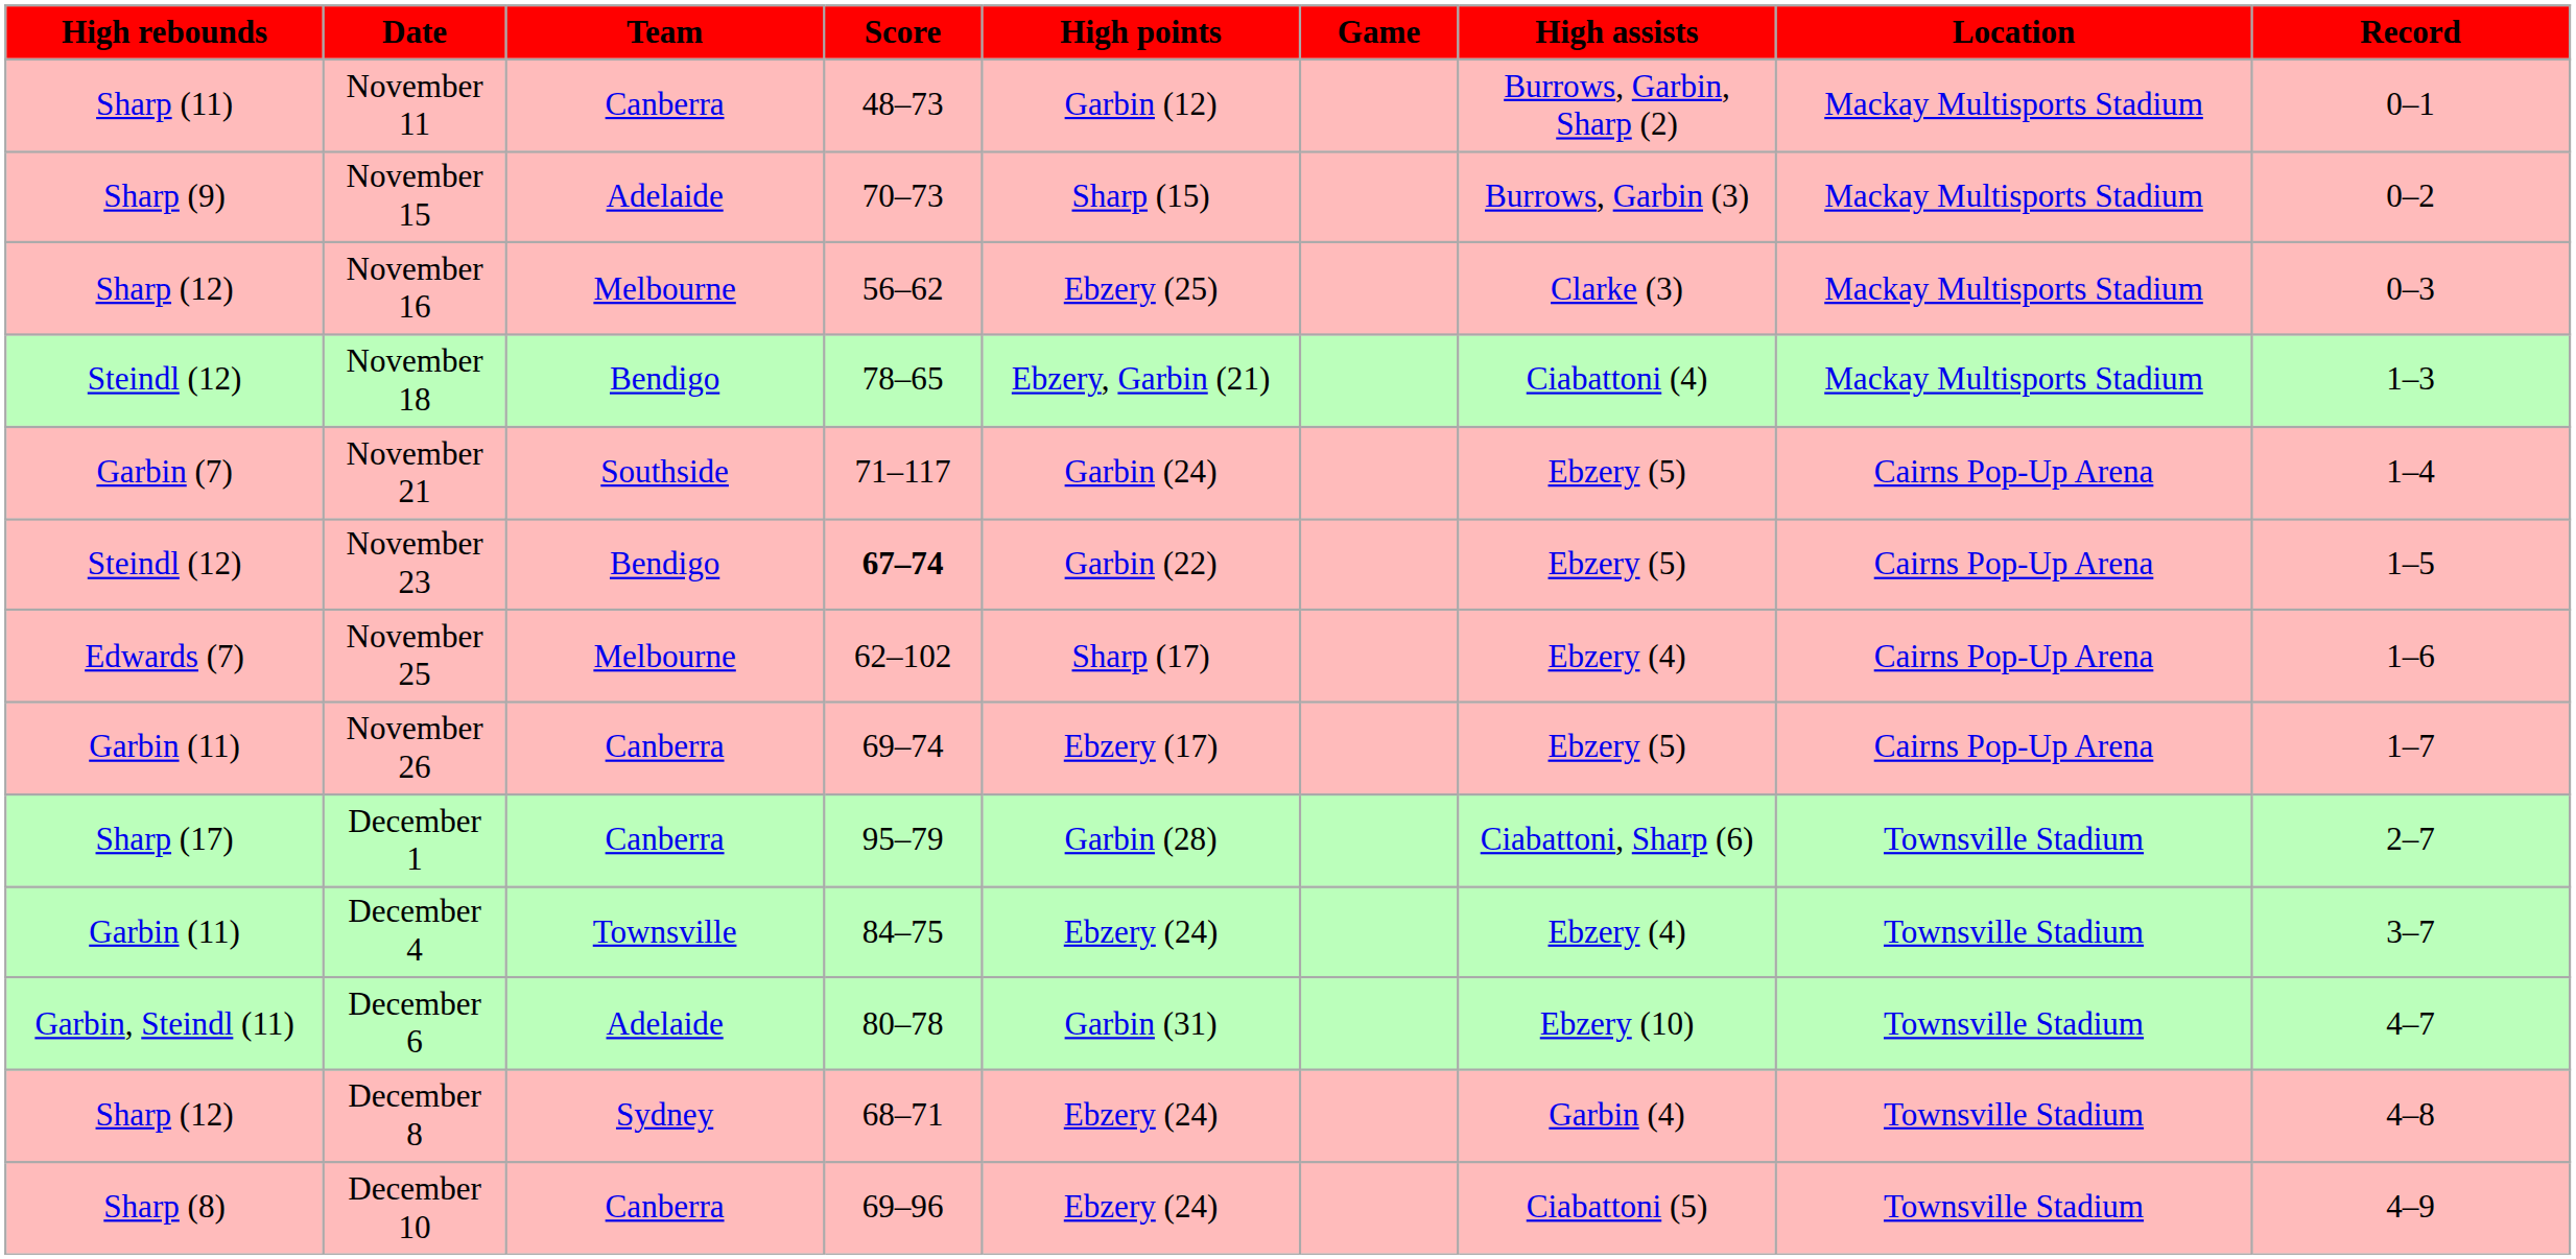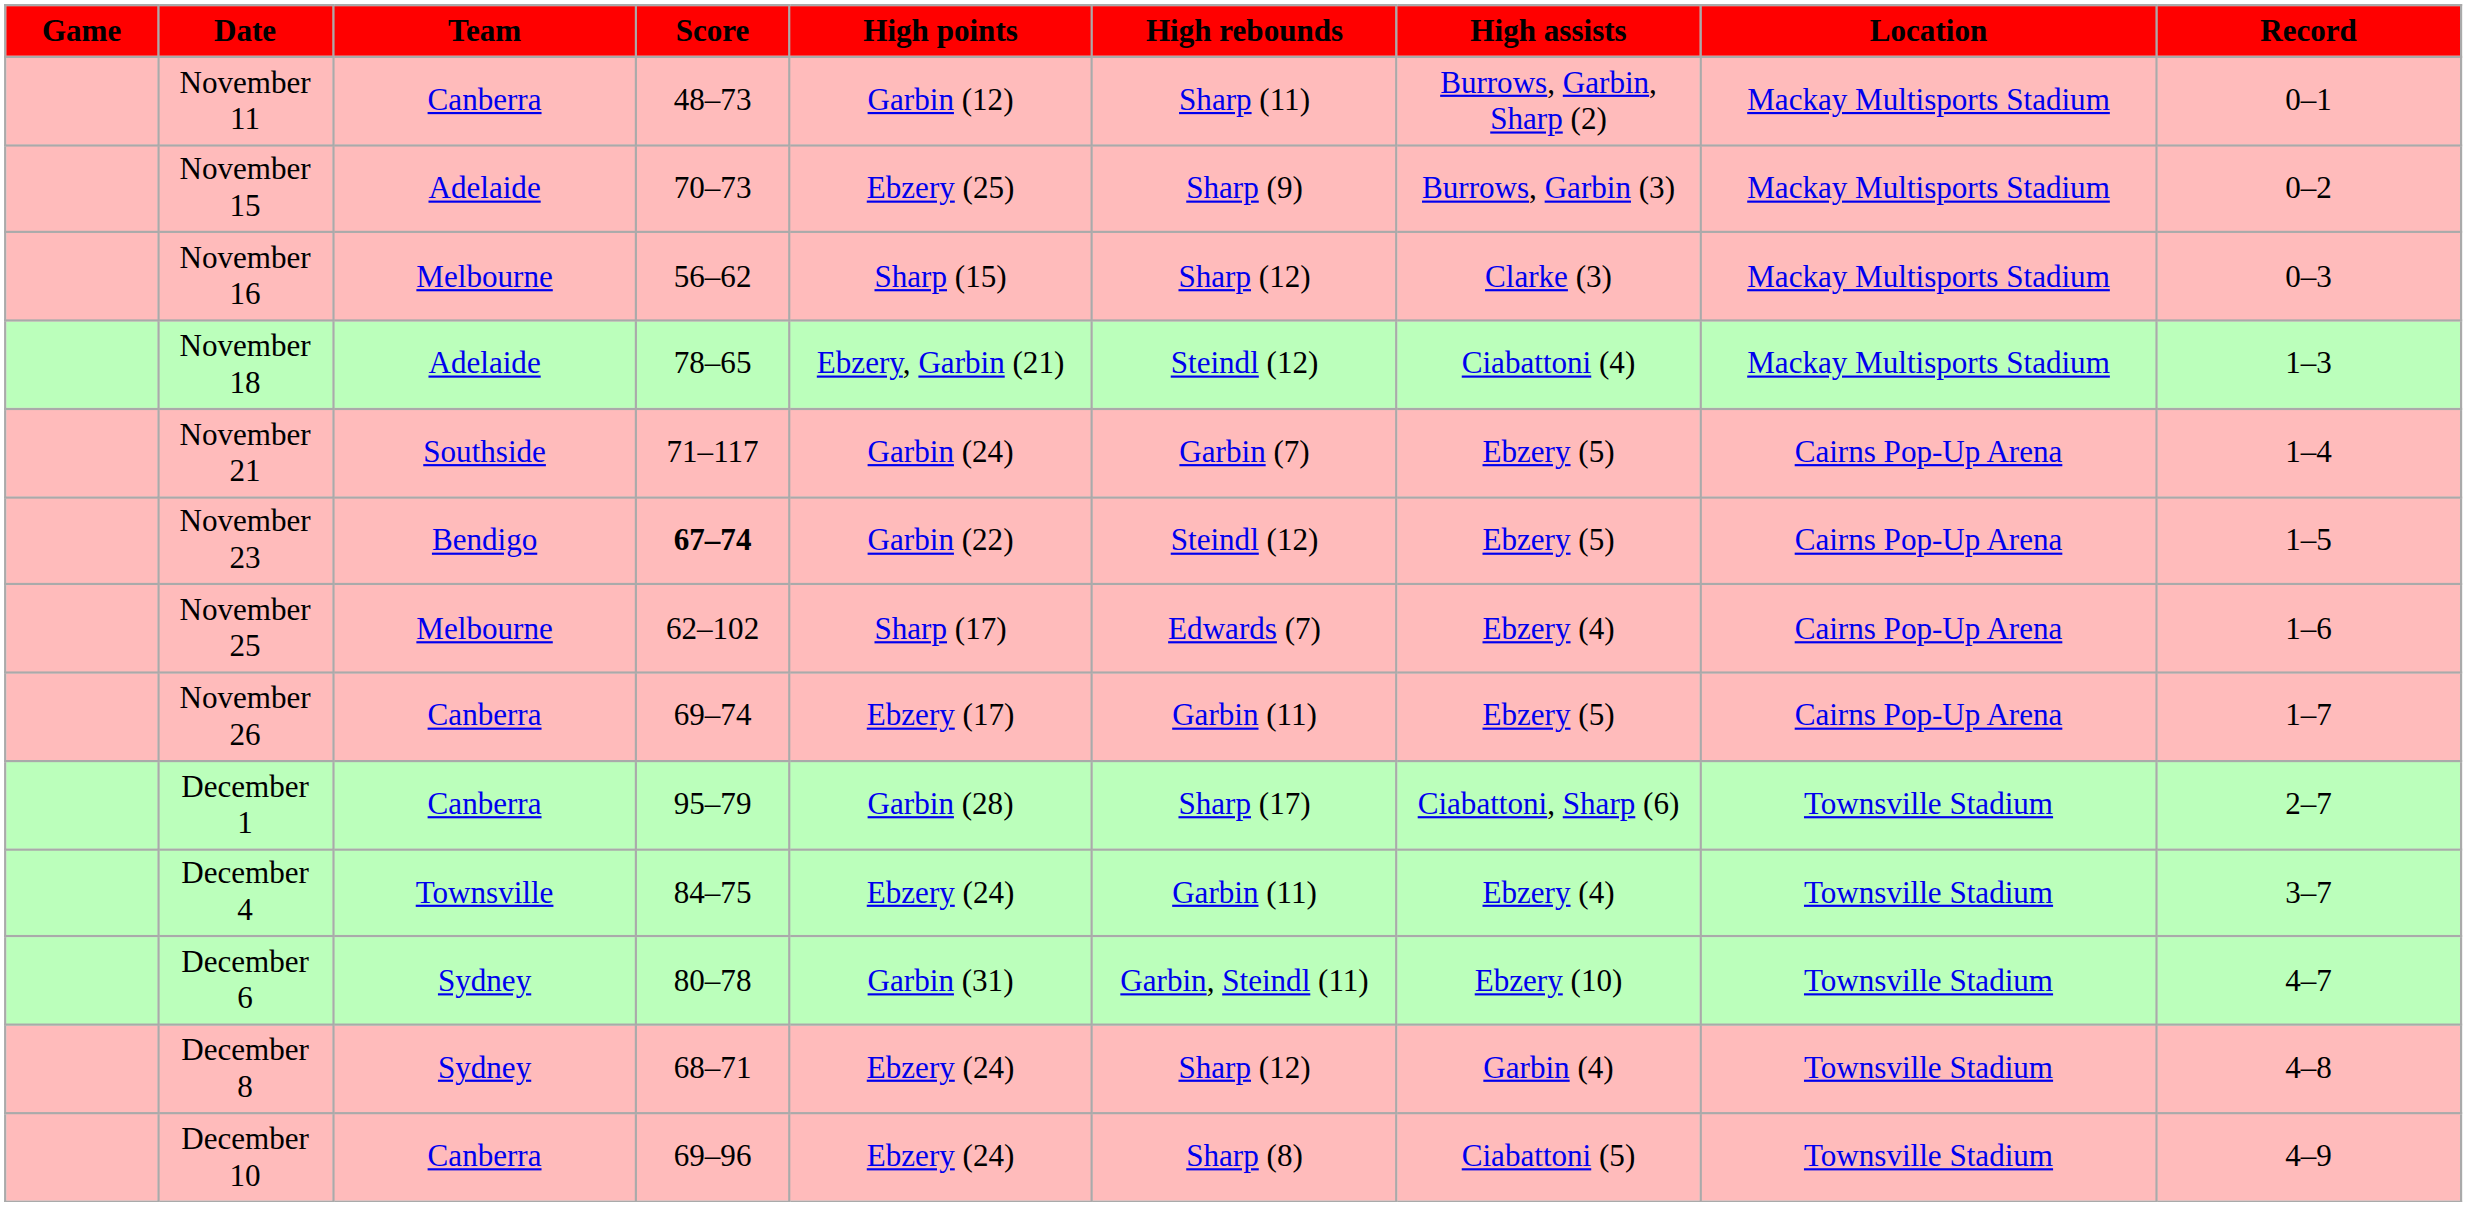columns swapped: Game <-> High rebounds
November 15 | High points: Sharp (15) -> Ebzery (25)
November 16 | High points: Ebzery (25) -> Sharp (15)
November 18 | Team: Bendigo -> Adelaide
December 6 | Team: Adelaide -> Sydney
